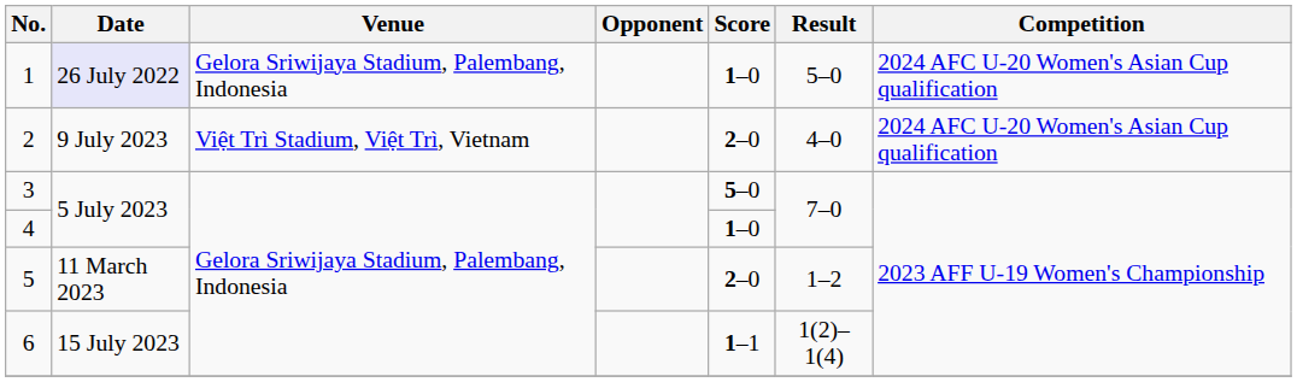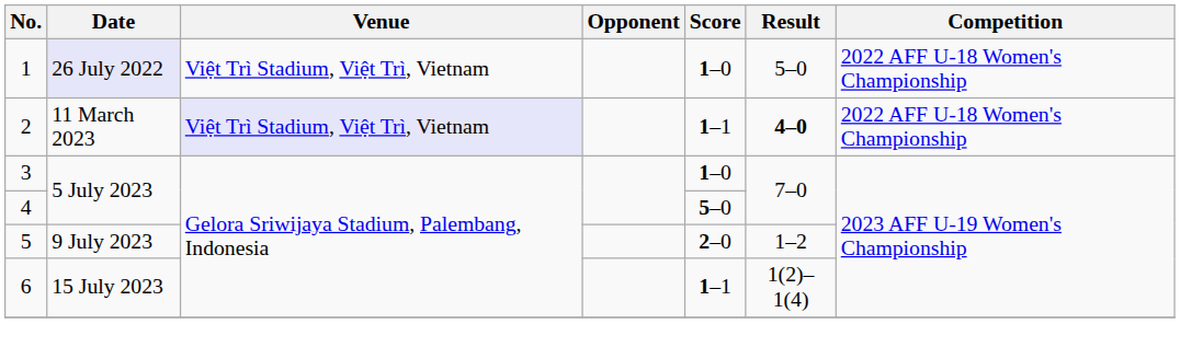1 | Venue: Gelora Sriwijaya Stadium, Palembang, Indonesia -> Việt Trì Stadium, Việt Trì, Vietnam
1 | Competition: 2024 AFC U-20 Women's Asian Cup qualification -> 2022 AFF U-18 Women's Championship
2 | Date: 9 July 2023 -> 11 March 2023
2 | Venue: no background -> lavender background
2 | Score: 2–0 -> 1–1
2 | Result: normal -> bold
2 | Competition: 2024 AFC U-20 Women's Asian Cup qualification -> 2022 AFF U-18 Women's Championship
3 | Score: 5–0 -> 1–0
4 | Score: 1–0 -> 5–0
5 | Date: 11 March 2023 -> 9 July 2023
